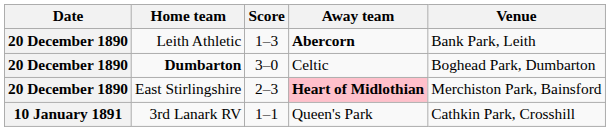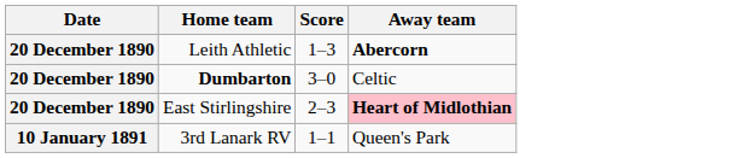- column: Venue | Bank Park, Leith | Boghead Park, Dumbarton | Merchiston Park, Bainsford | Cathkin Park, Crosshill
